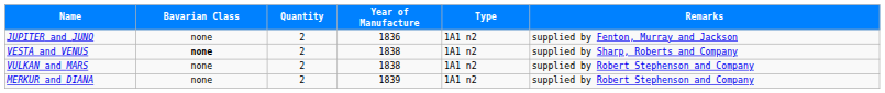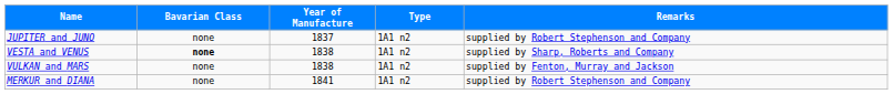- column: Quantity | 2 | 2 | 2 | 2
JUPITER and JUNO | Year of Manufacture: 1836 -> 1837
JUPITER and JUNO | Remarks: supplied by Fenton, Murray and Jackson -> supplied by Robert Stephenson and Company
VULKAN and MARS | Remarks: supplied by Robert Stephenson and Company -> supplied by Fenton, Murray and Jackson
MERKUR and DIANA | Year of Manufacture: 1839 -> 1841
